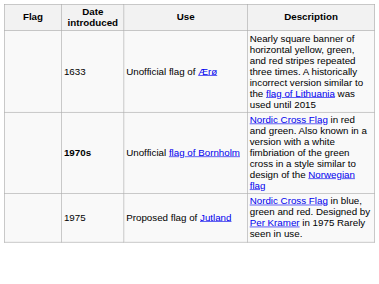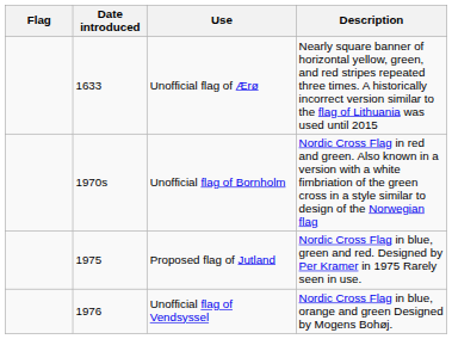Unofficial flag of Bornholm | Date introduced: bold -> normal
+ row: 1976 | Unofficial flag of Vendsyssel | Nordic Cross Flag in blue, orange and green Designed by Mogens Bohøj.
